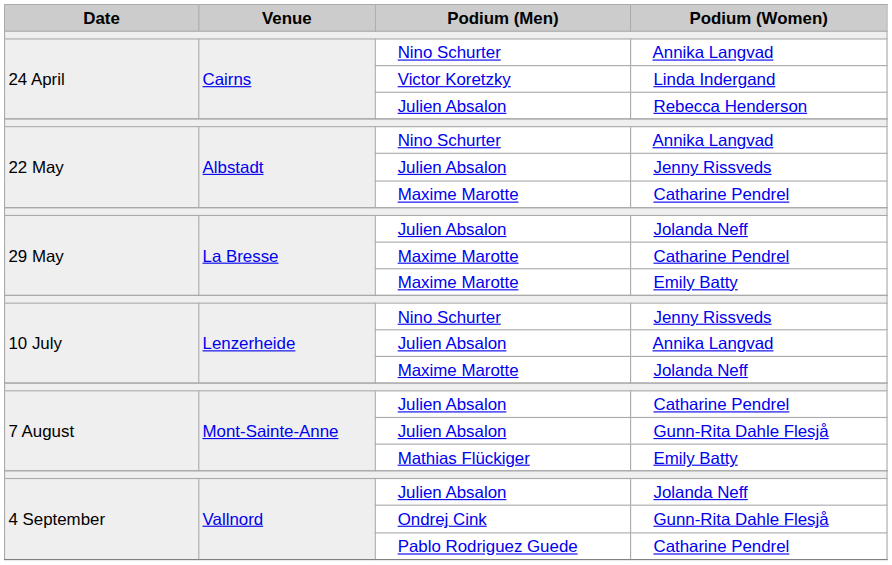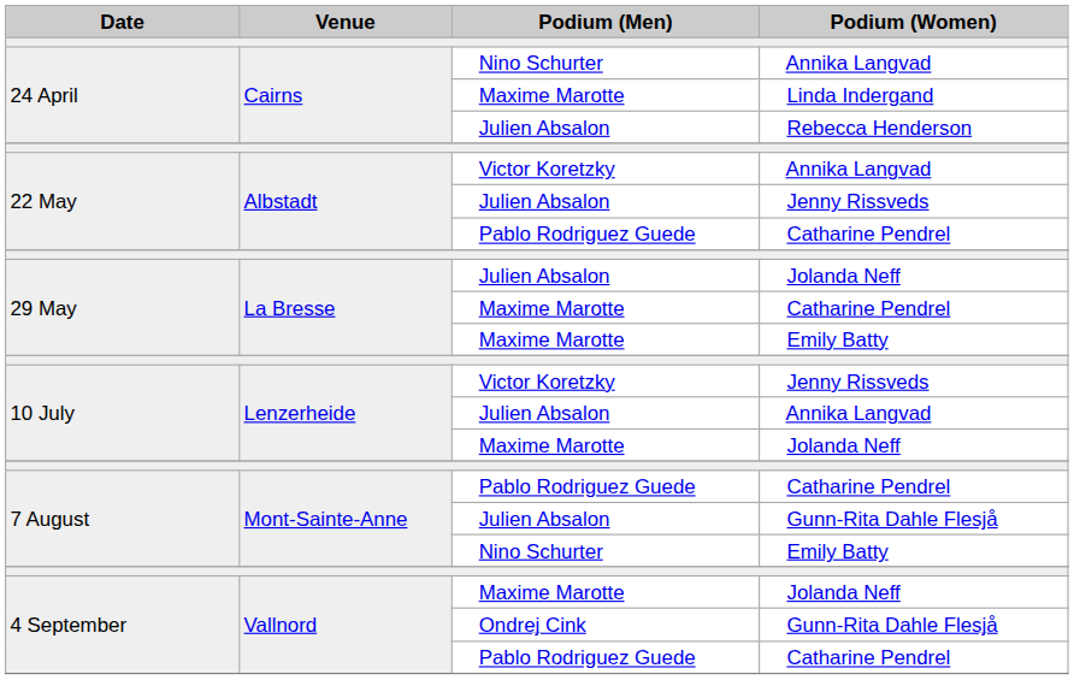Linda Indergand | Podium (Men): Victor Koretzky -> Maxime Marotte
22 May / Annika Langvad | Podium (Men): Nino Schurter -> Victor Koretzky
22 May / Catharine Pendrel | Podium (Men): Maxime Marotte -> Pablo Rodriguez Guede
10 July / Jenny Rissveds | Podium (Men): Nino Schurter -> Victor Koretzky
7 August / Catharine Pendrel | Podium (Men): Julien Absalon -> Pablo Rodriguez Guede
7 August / Emily Batty | Podium (Men): Mathias Flückiger -> Nino Schurter
4 September / Jolanda Neff | Podium (Men): Julien Absalon -> Maxime Marotte
